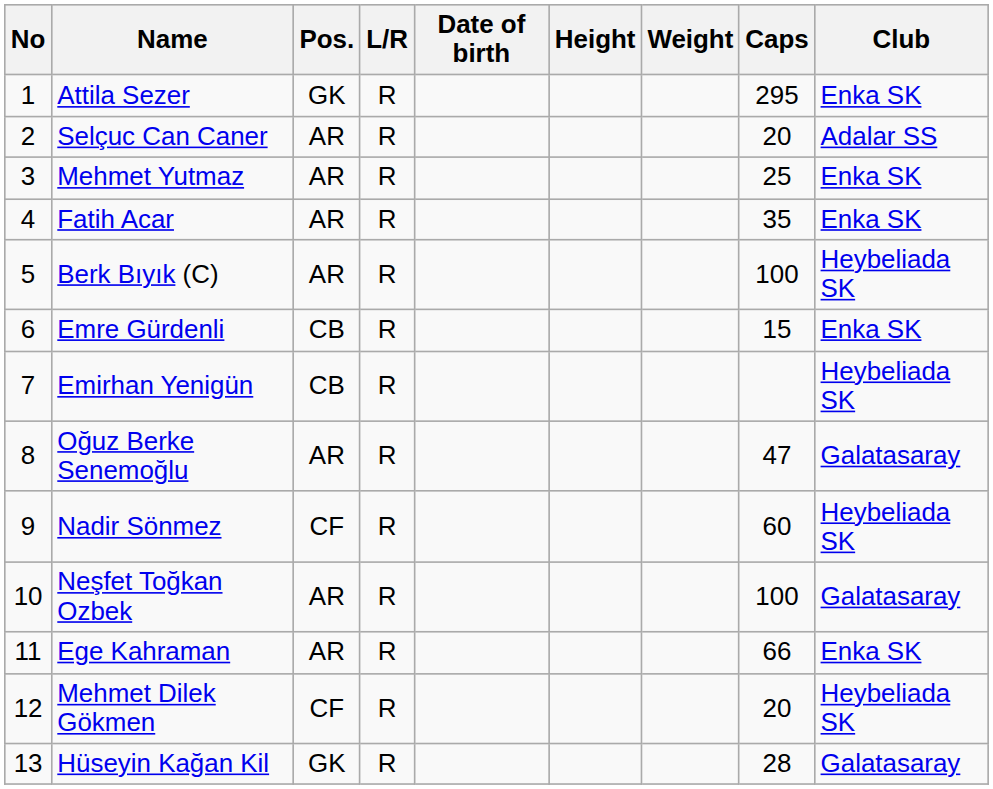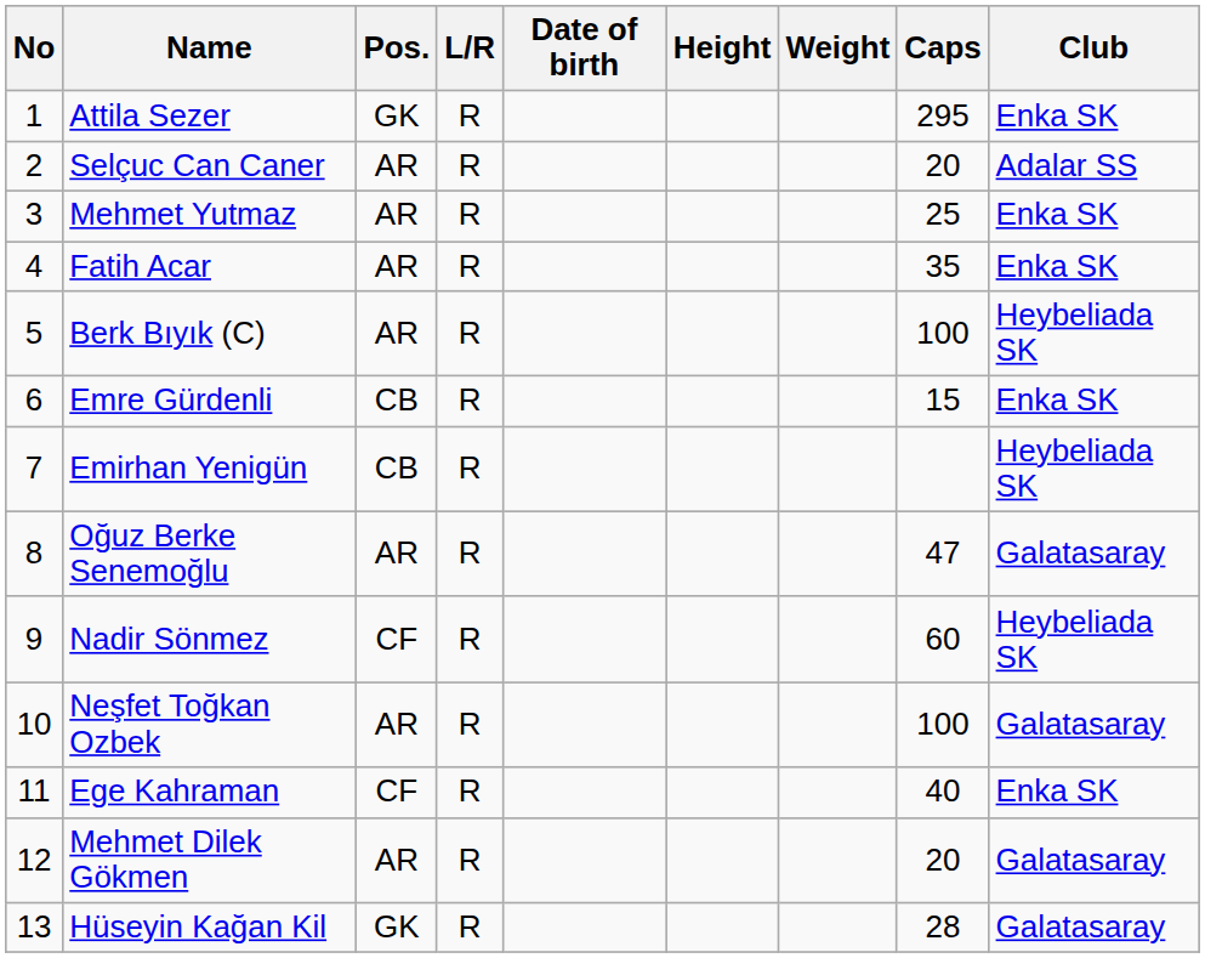Ege Kahraman | Pos.: AR -> CF
Ege Kahraman | Caps: 66 -> 40
Mehmet Dilek Gökmen | Pos.: CF -> AR
Mehmet Dilek Gökmen | Club: Heybeliada SK -> Galatasaray
